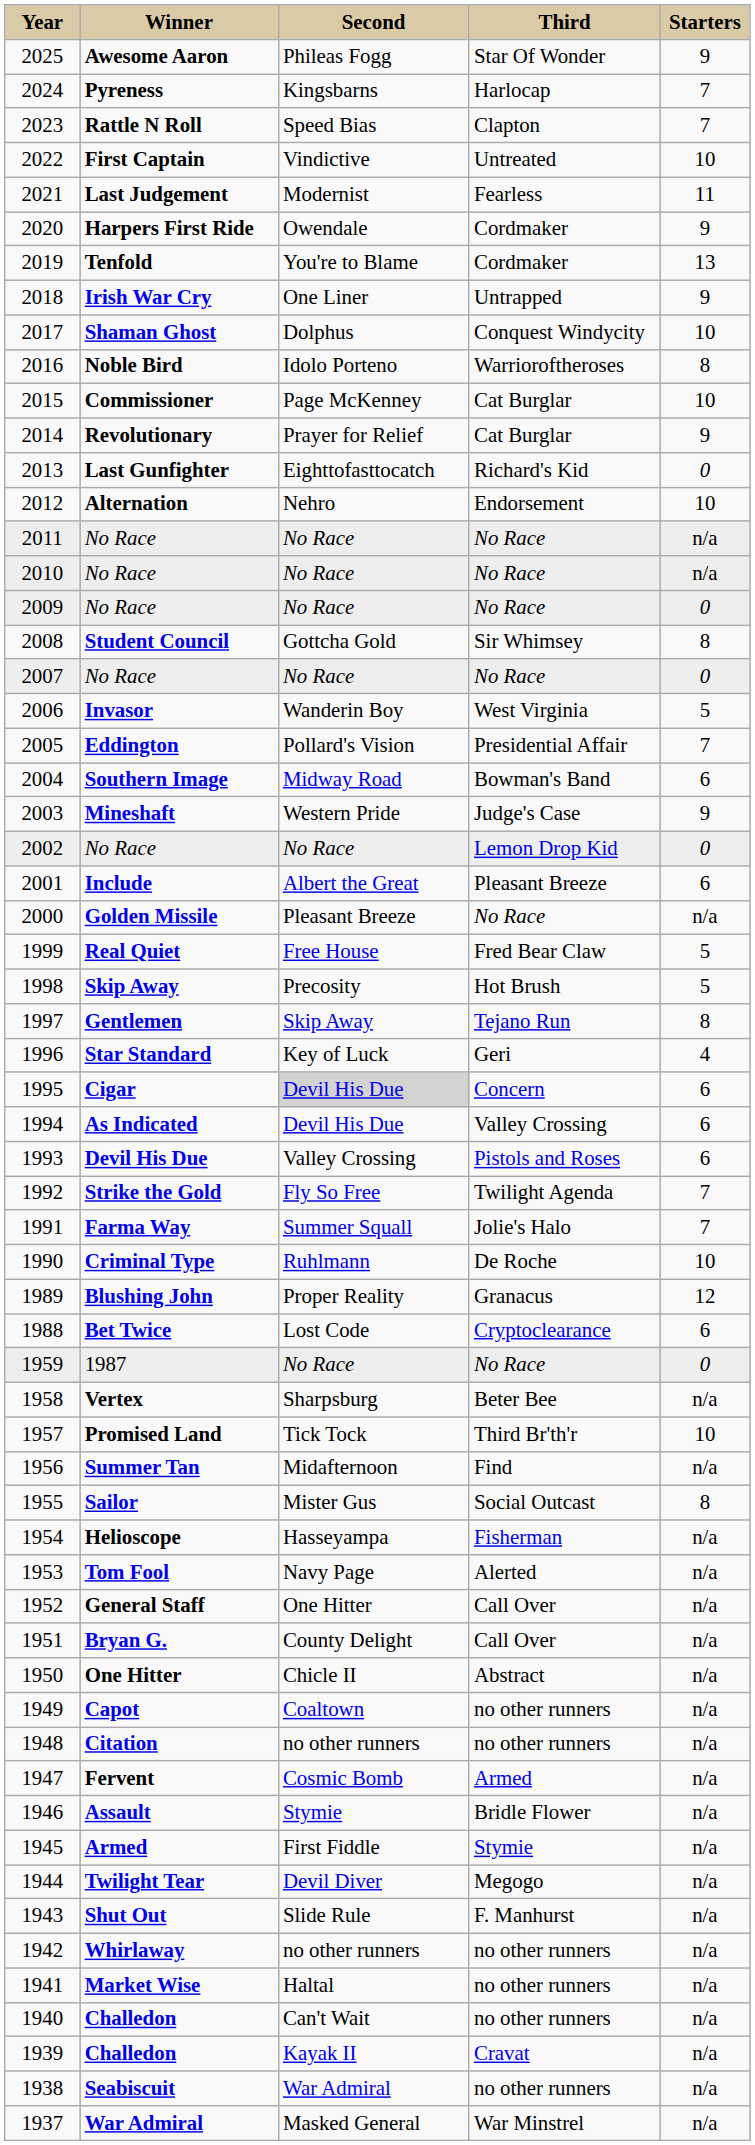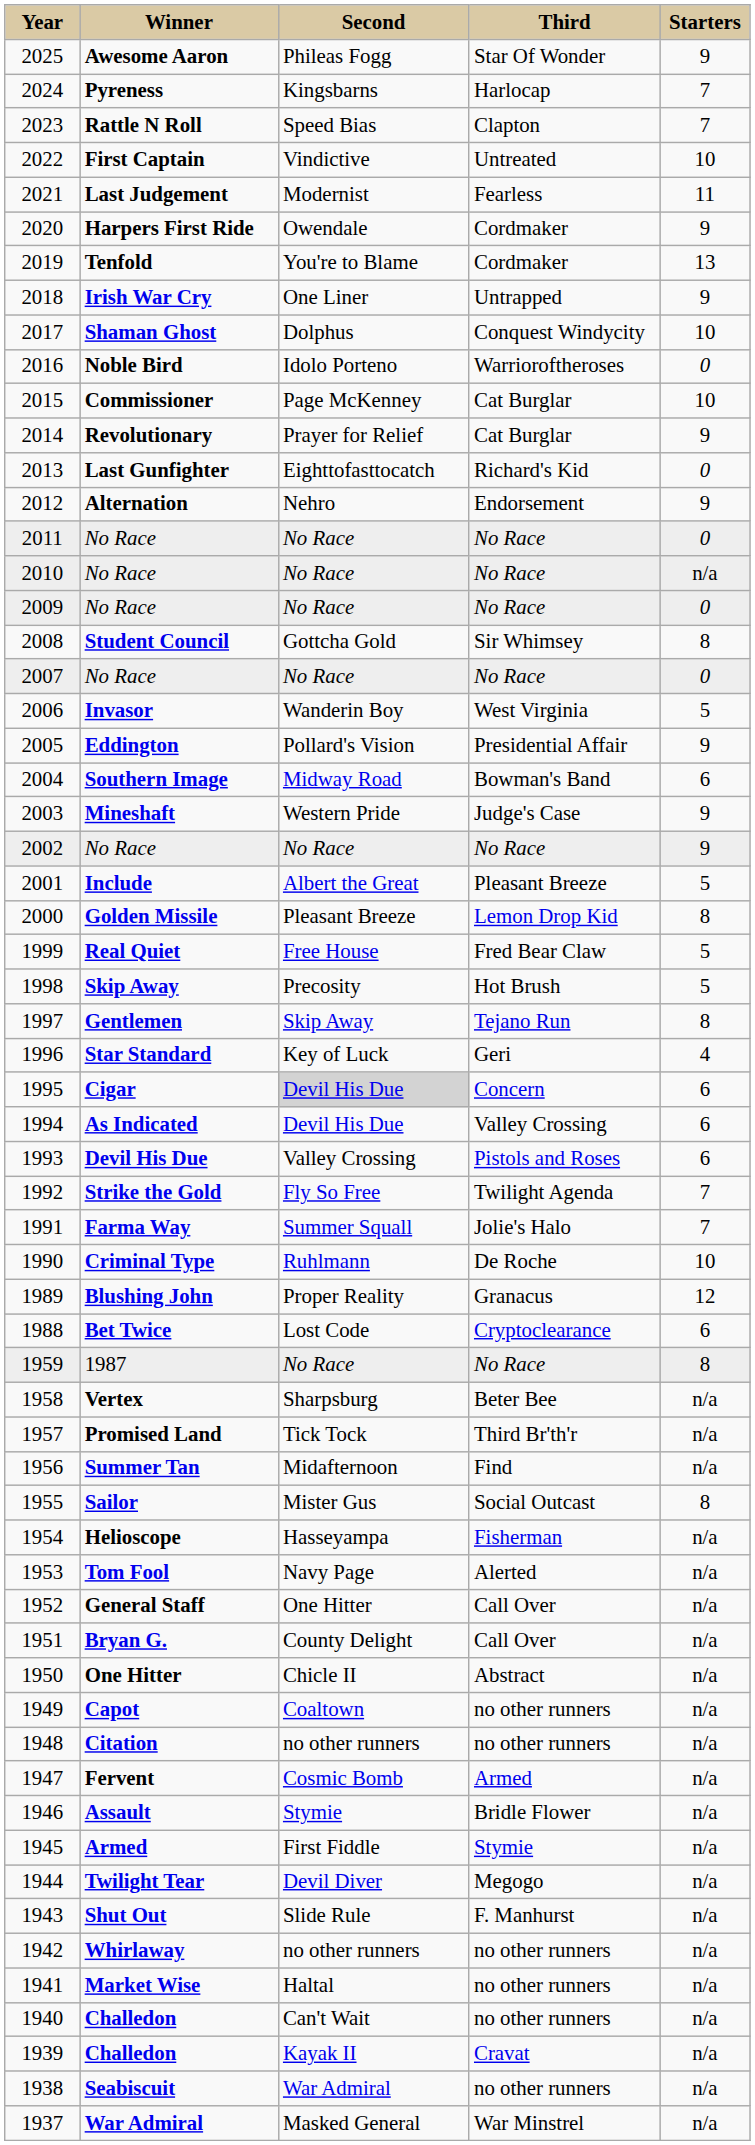Noble Bird | column 5: 8 -> 0
Alternation | column 5: 10 -> 9
2011 / No Race | column 5: n/a -> 0
Eddington | column 5: 7 -> 9
2002 / No Race | column 4: Lemon Drop Kid -> No Race
2002 / No Race | column 5: 0 -> 9
Include | column 5: 6 -> 5
Golden Missile | column 4: No Race -> Lemon Drop Kid
Golden Missile | column 5: n/a -> 8
1987 | column 5: 0 -> 8
Promised Land | column 5: 10 -> n/a
